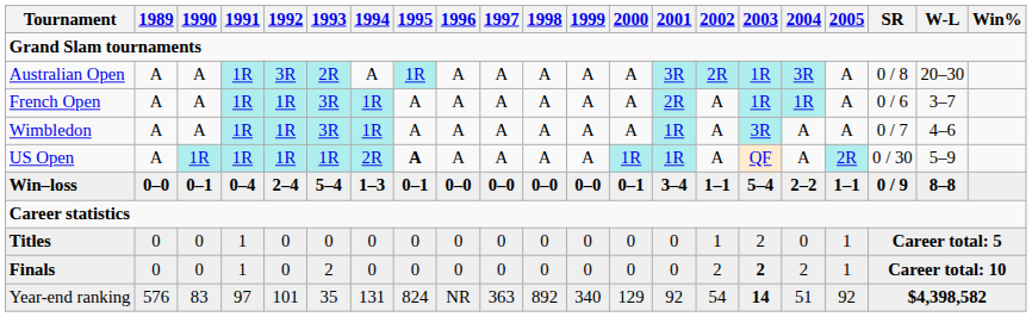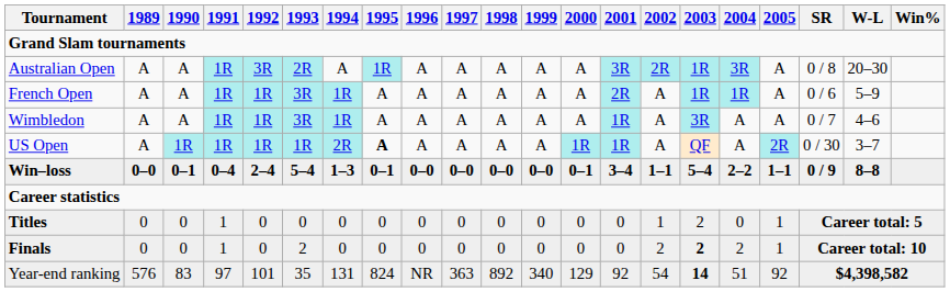French Open | W-L: 3–7 -> 5–9
US Open | W-L: 5–9 -> 3–7
